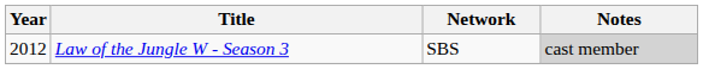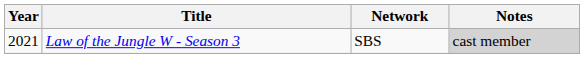Law of the Jungle W - Season 3 | Year: 2012 -> 2021
